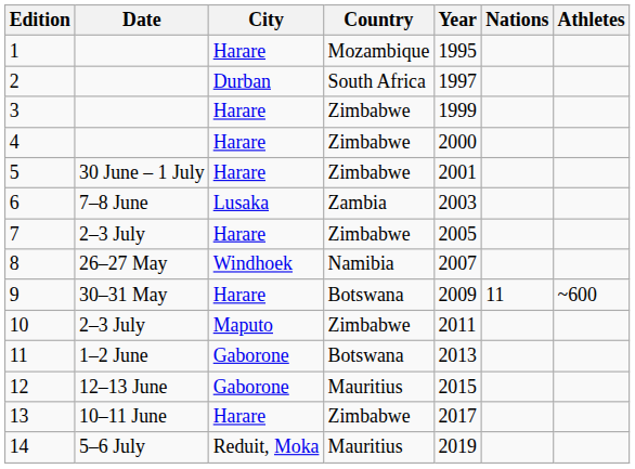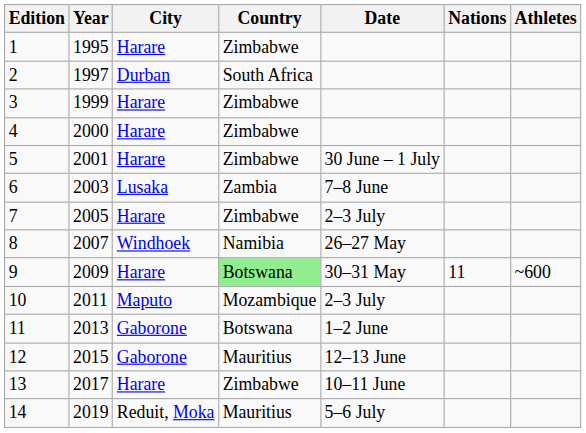columns swapped: Year <-> Date
1 | Country: Mozambique -> Zimbabwe
9 | Country: no background -> lightgreen background
10 | Country: Zimbabwe -> Mozambique
